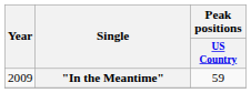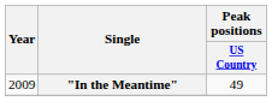"In the Meantime" | Peak positions / US Country: 59 -> 49
